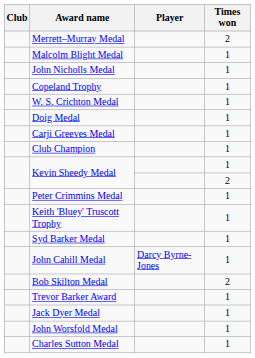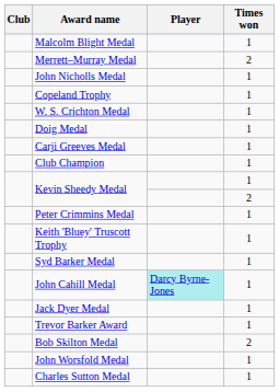rows swapped: Malcolm Blight Medal <-> Merrett–Murray Medal
John Cahill Medal | Player: no background -> paleturquoise background
rows swapped: Jack Dyer Medal <-> Bob Skilton Medal
